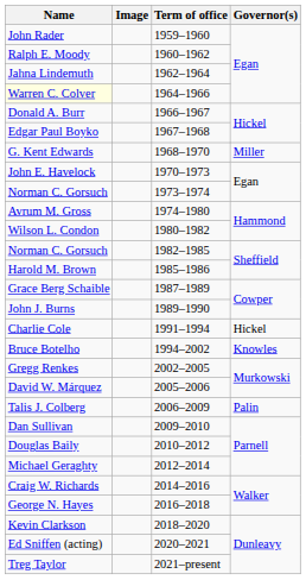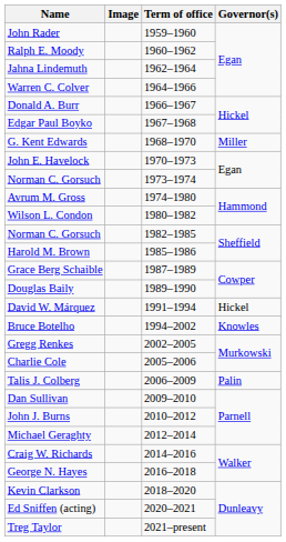1964–1966 | Name: lightyellow background -> no background
1989–1990 | Name: John J. Burns -> Douglas Baily
1991–1994 | Name: Charlie Cole -> David W. Márquez
2005–2006 | Name: David W. Márquez -> Charlie Cole
2010–2012 | Name: Douglas Baily -> John J. Burns
